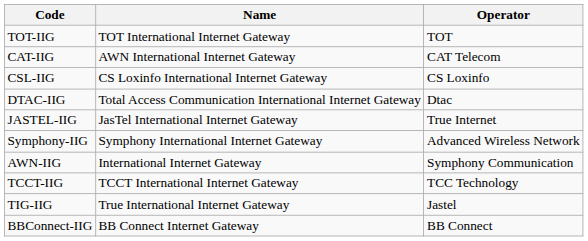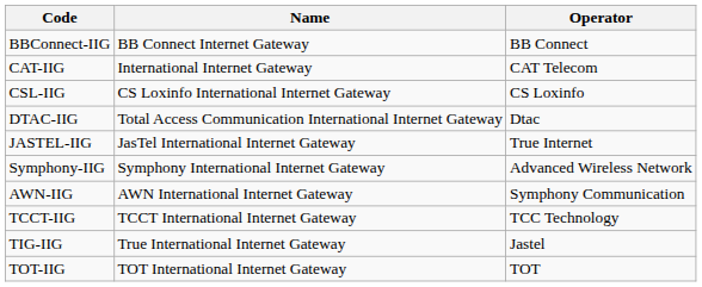rows swapped: BBConnect-IIG <-> TOT-IIG
CAT-IIG | Name: AWN International Internet Gateway -> International Internet Gateway
AWN-IIG | Name: International Internet Gateway -> AWN International Internet Gateway
